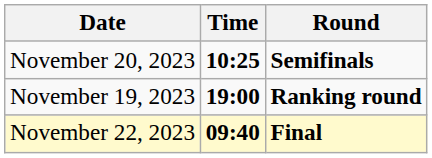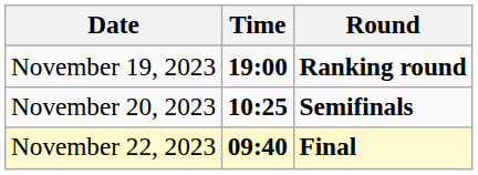rows swapped: November 19, 2023 <-> November 20, 2023
